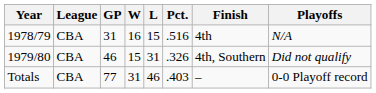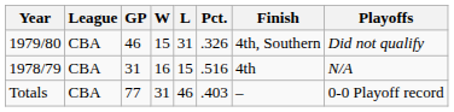rows swapped: 1978/79 <-> 1979/80
